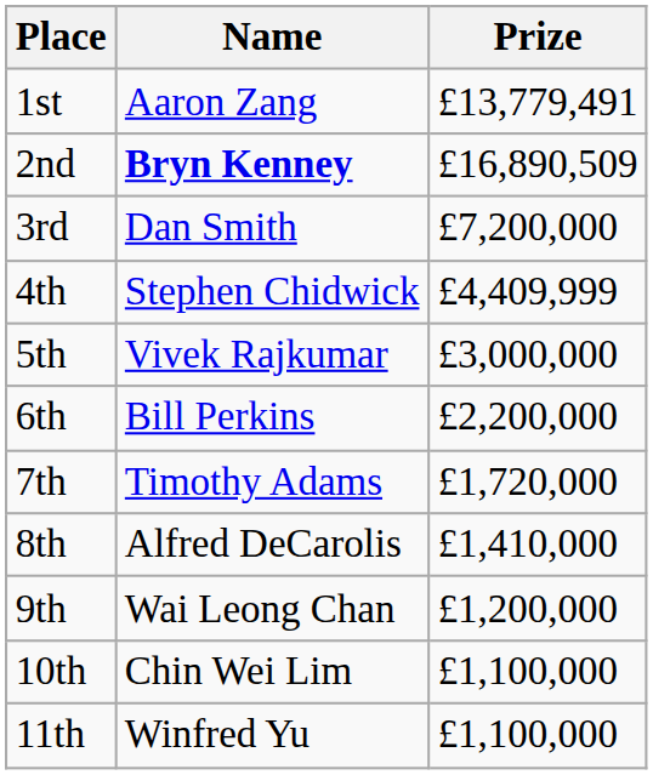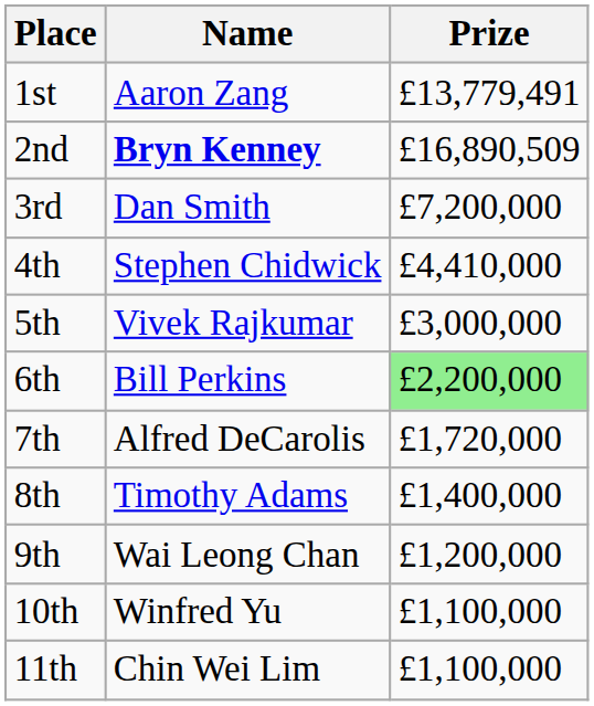4th | Prize: £4,409,999 -> £4,410,000
6th | Prize: no background -> lightgreen background
7th | Name: Timothy Adams -> Alfred DeCarolis
8th | Name: Alfred DeCarolis -> Timothy Adams
8th | Prize: £1,410,000 -> £1,400,000
10th | Name: Chin Wei Lim -> Winfred Yu
11th | Name: Winfred Yu -> Chin Wei Lim
